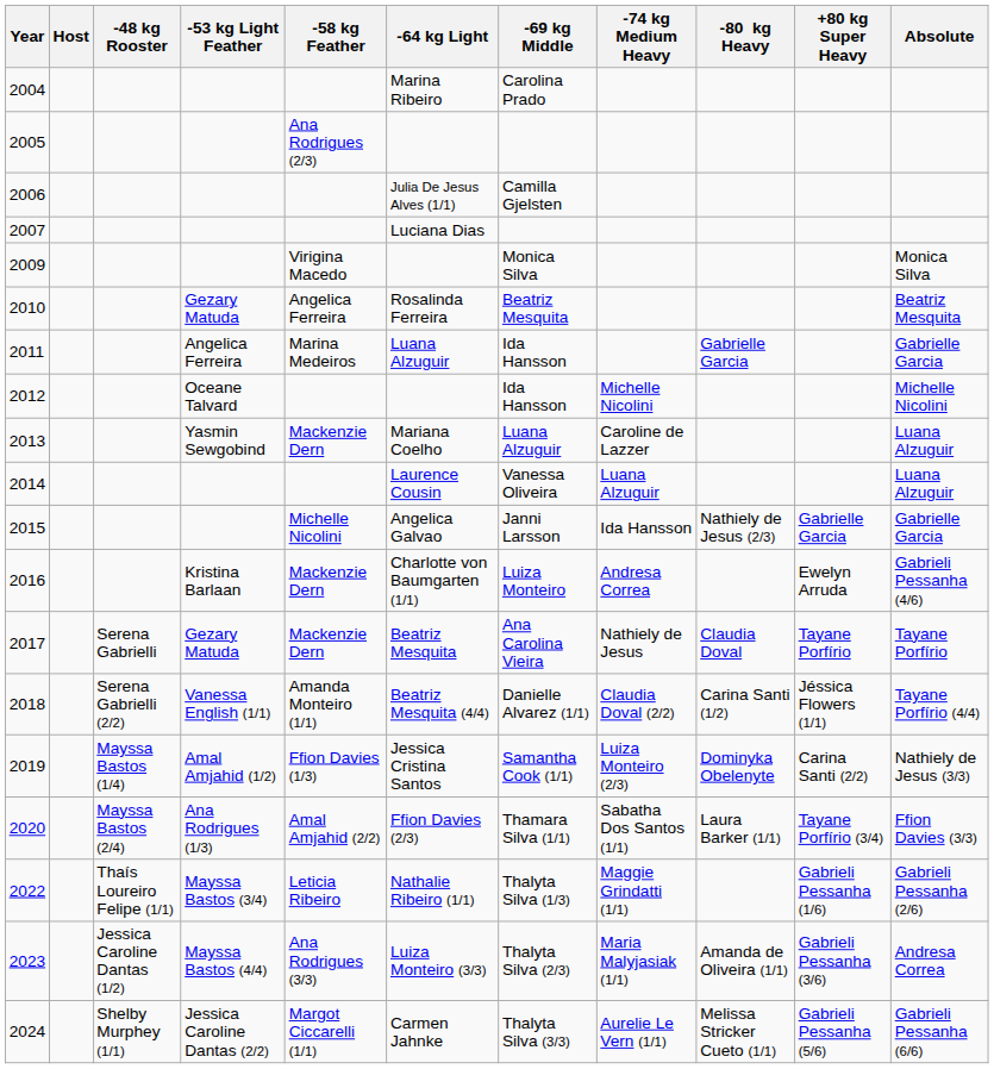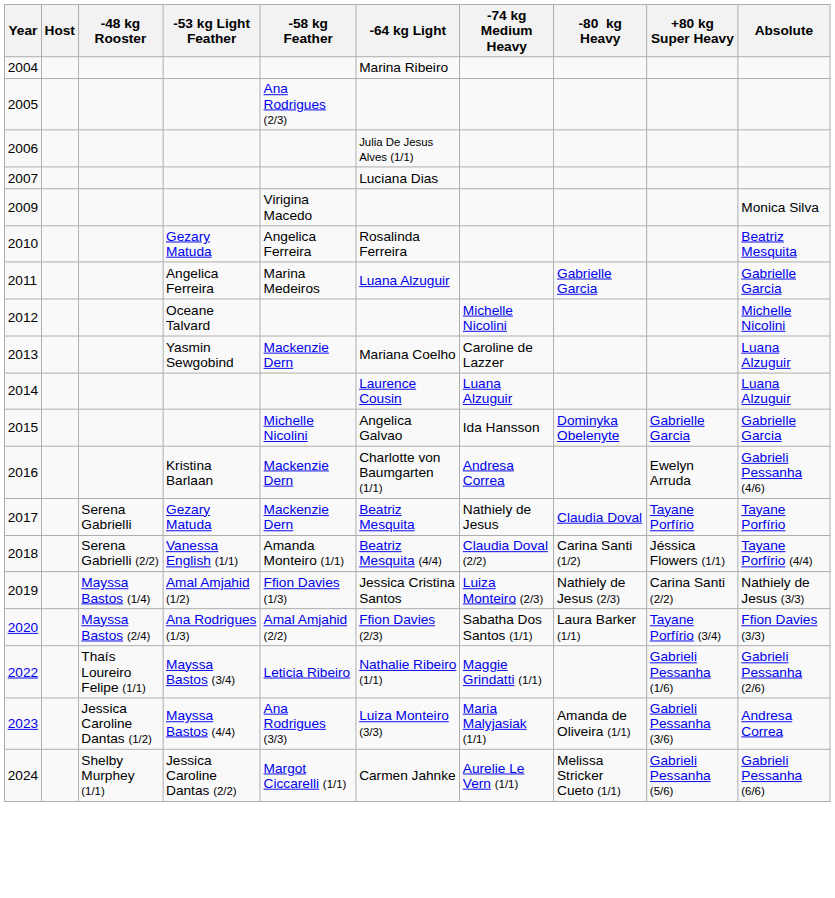- column: -69 kg Middle | Carolina Prado | Camilla Gjelsten | Monica Silva | Beatriz Mesquita | Ida Hansson | Ida Hansson | Luana Alzuguir | Vanessa Oliveira | Janni Larsson | Luiza Monteiro | Ana Carolina Vieira | Danielle Alvarez (1/1) | Samantha Cook (1/1) | Thamara Silva (1/1) | Thalyta Silva (1/3) | Thalyta Silva (2/3) | Thalyta Silva (3/3)
2015 | -80 kg Heavy: Nathiely de Jesus (2/3) -> Dominyka Obelenyte
2019 | -80 kg Heavy: Dominyka Obelenyte -> Nathiely de Jesus (2/3)
